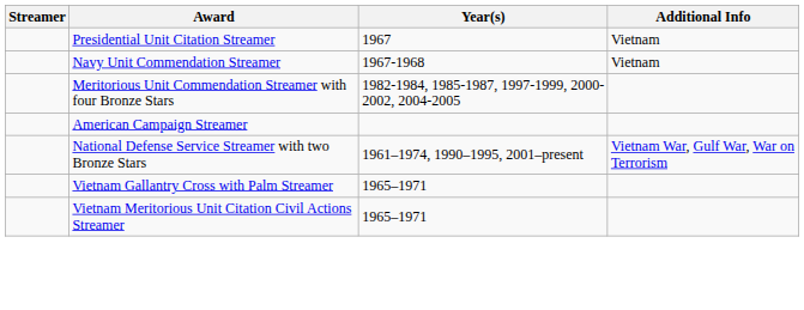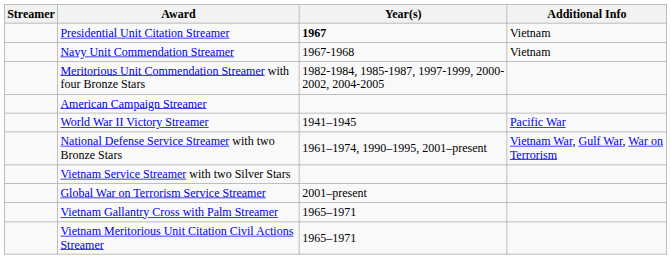Presidential Unit Citation Streamer | Year(s): normal -> bold
+ row: World War II Victory Streamer | 1941–1945 | Pacific War
+ row: Vietnam Service Streamer with two Silver Stars
+ row: Global War on Terrorism Service Streamer | 2001–present
